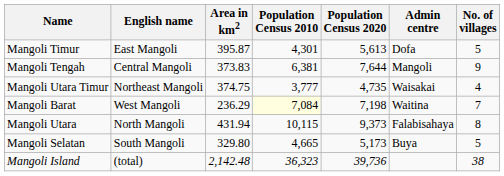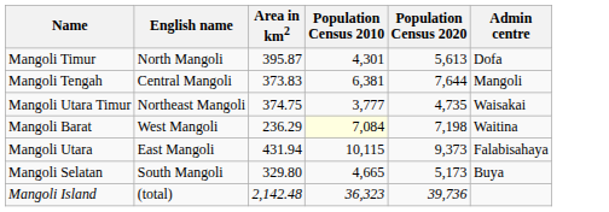- column: No. of villages | 5 | 9 | 4 | 7 | 8 | 5 | 38
Mangoli Timur | English name: East Mangoli -> North Mangoli
Mangoli Utara | English name: North Mangoli -> East Mangoli
